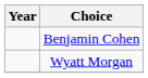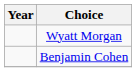rows swapped: Benjamin Cohen <-> Wyatt Morgan
